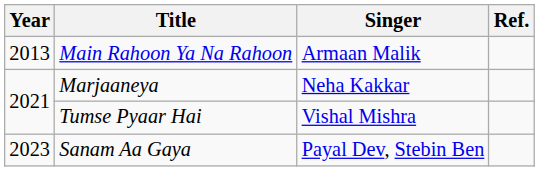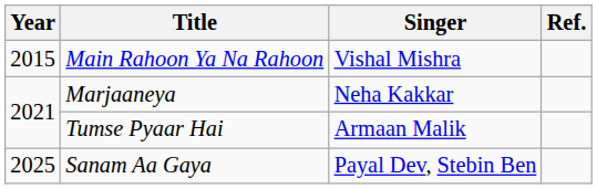Main Rahoon Ya Na Rahoon | Year: 2013 -> 2015
Main Rahoon Ya Na Rahoon | Singer: Armaan Malik -> Vishal Mishra
Tumse Pyaar Hai | Singer: Vishal Mishra -> Armaan Malik
Sanam Aa Gaya | Year: 2023 -> 2025
